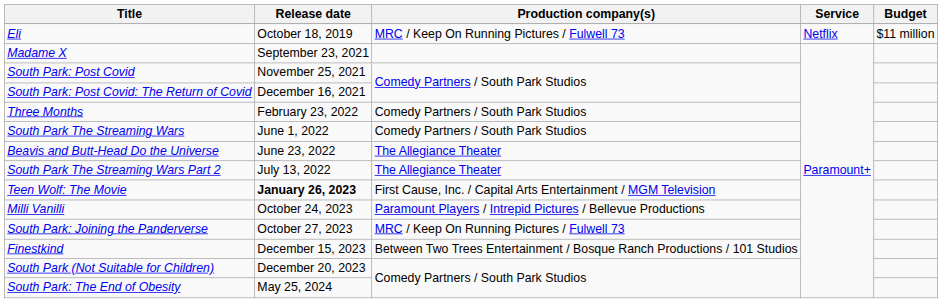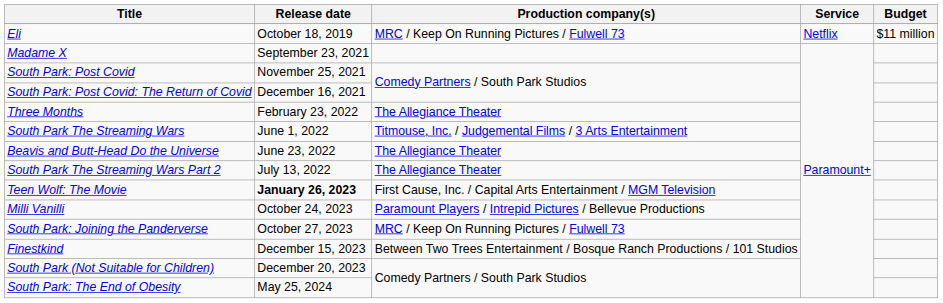Three Months | Production company(s): Comedy Partners / South Park Studios -> The Allegiance Theater
South Park The Streaming Wars | Production company(s): Comedy Partners / South Park Studios -> Titmouse, Inc. / Judgemental Films / 3 Arts Entertainment
